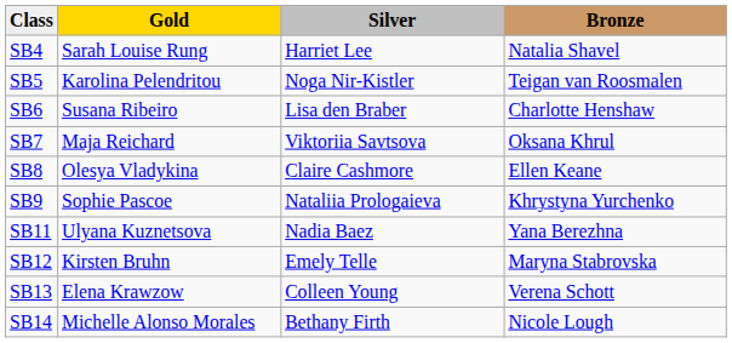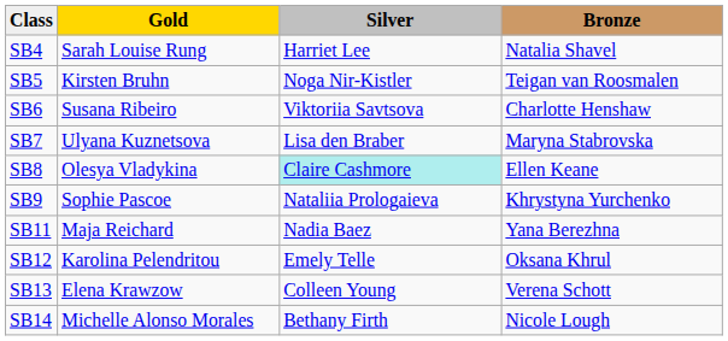SB5 | Gold: Karolina Pelendritou -> Kirsten Bruhn
SB6 | Silver: Lisa den Braber -> Viktoriia Savtsova
SB7 | Gold: Maja Reichard -> Ulyana Kuznetsova
SB7 | Silver: Viktoriia Savtsova -> Lisa den Braber
SB7 | Bronze: Oksana Khrul -> Maryna Stabrovska
SB8 | Silver: no background -> paleturquoise background
SB11 | Gold: Ulyana Kuznetsova -> Maja Reichard
SB12 | Gold: Kirsten Bruhn -> Karolina Pelendritou
SB12 | Bronze: Maryna Stabrovska -> Oksana Khrul
